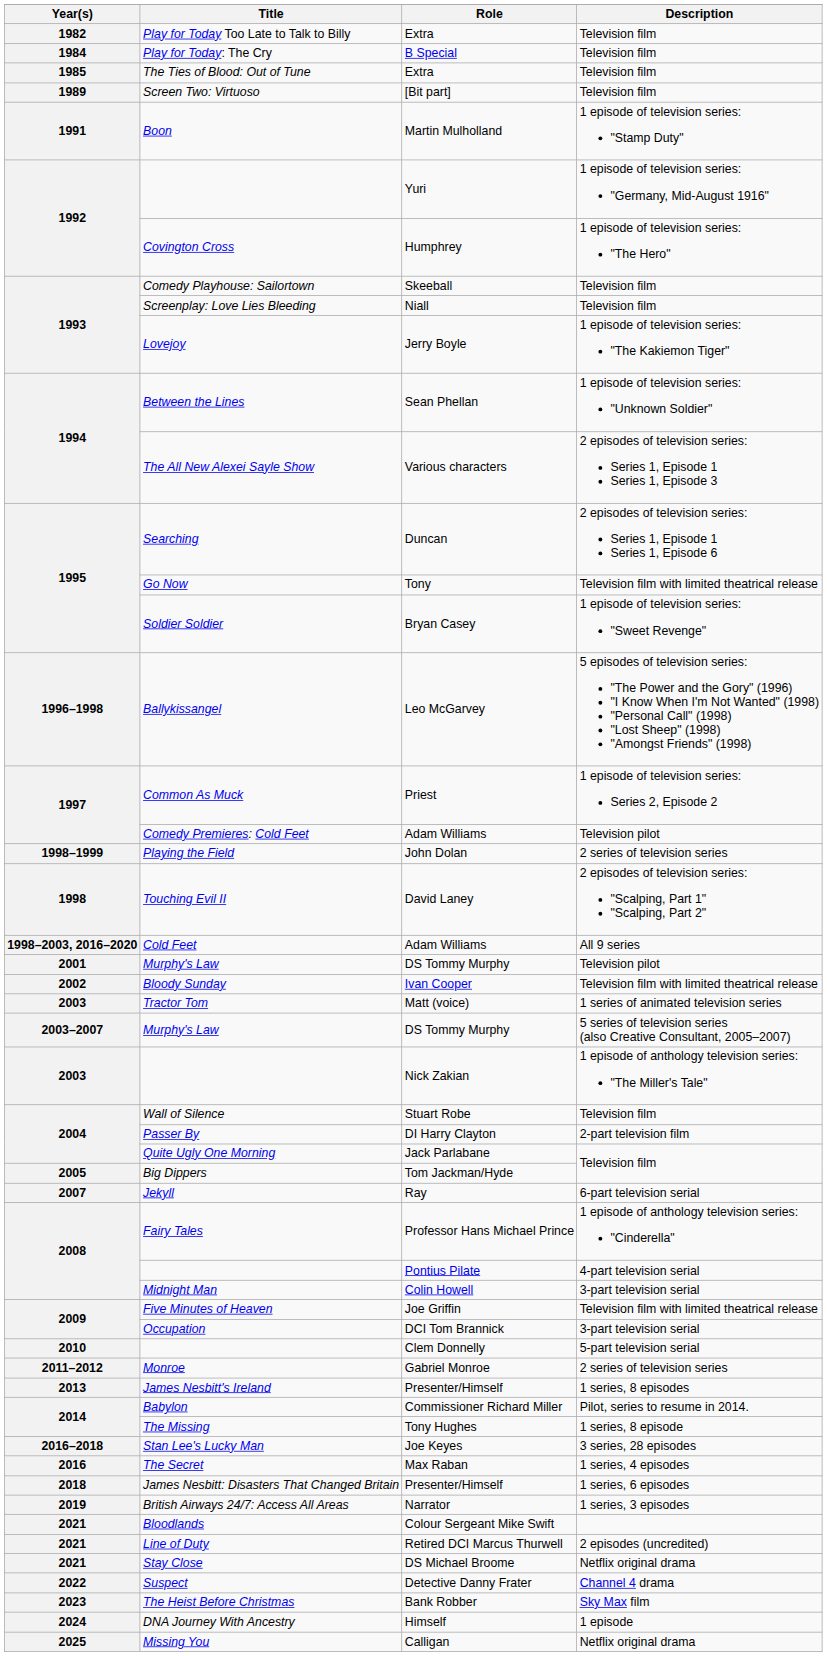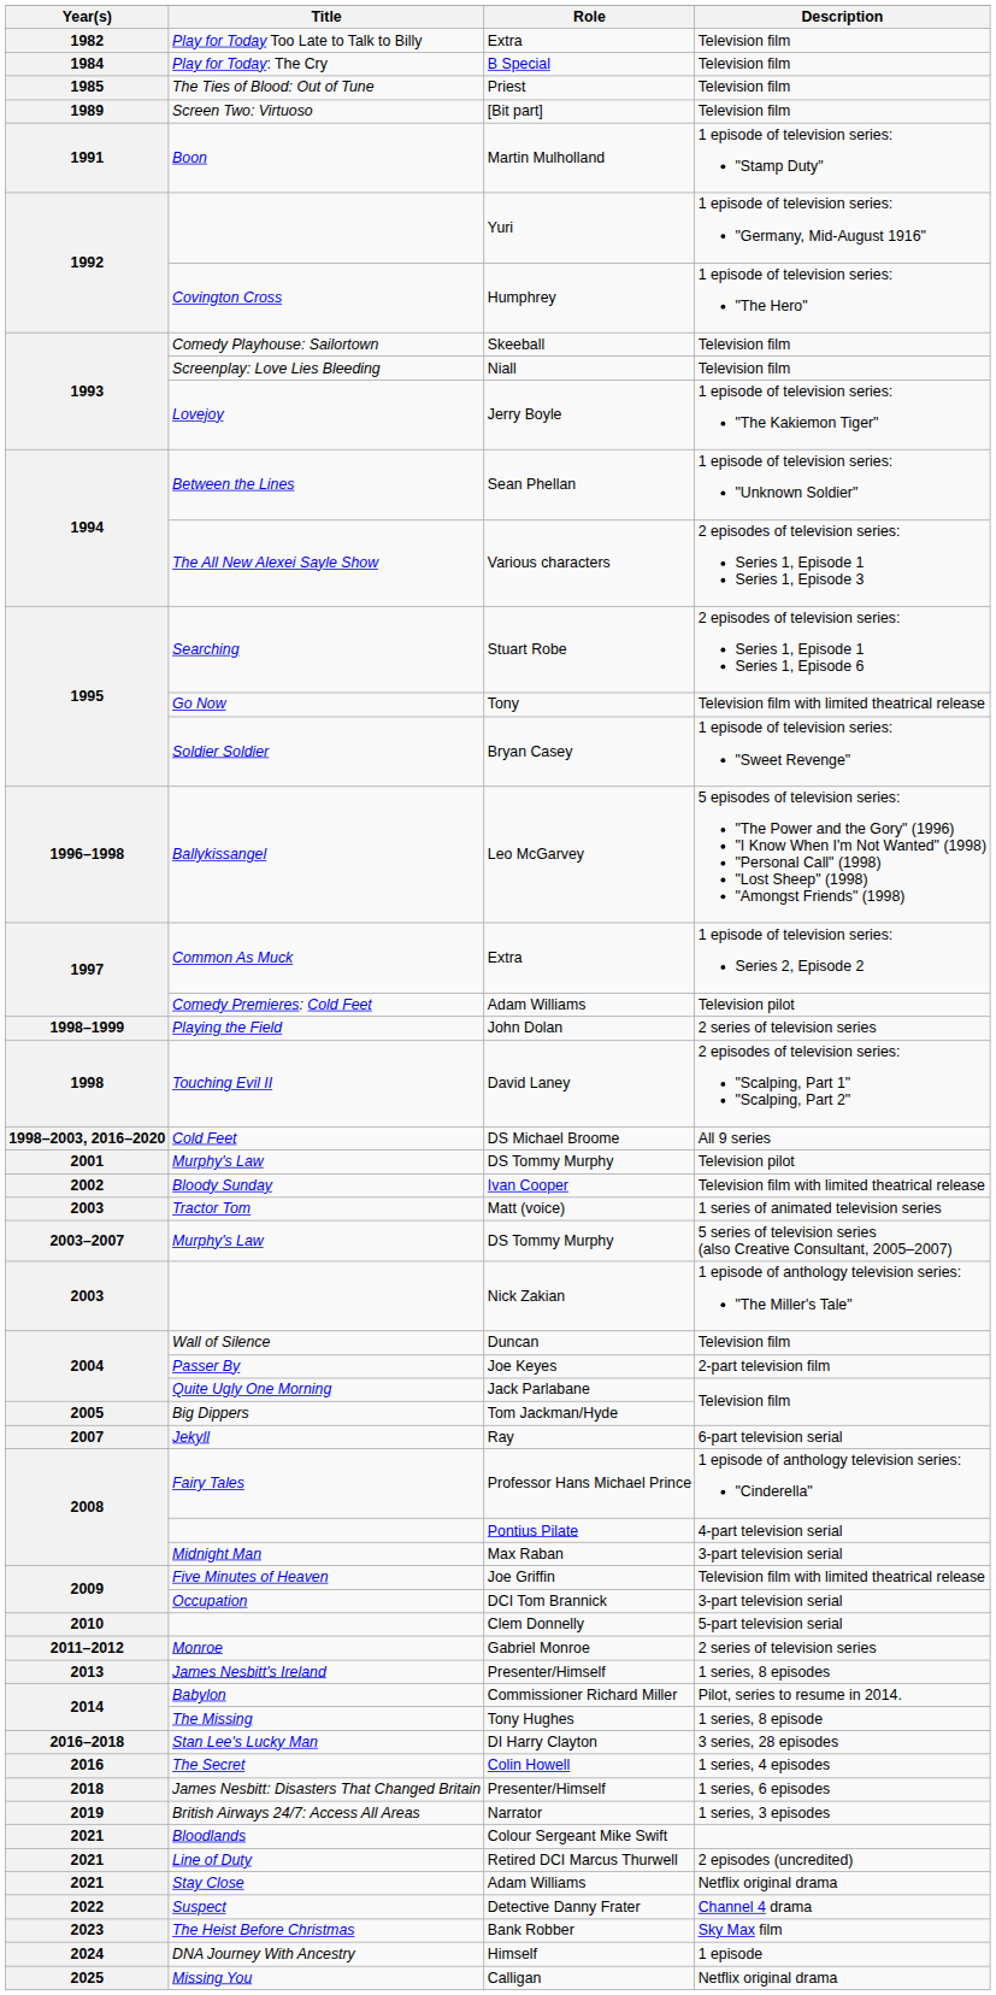The Ties of Blood: Out of Tune | Role: Extra -> Priest
Searching | Role: Duncan -> Stuart Robe
Common As Muck | Role: Priest -> Extra
Cold Feet | Role: Adam Williams -> DS Michael Broome
Wall of Silence | Role: Stuart Robe -> Duncan
Passer By | Role: DI Harry Clayton -> Joe Keyes
Midnight Man | Role: Colin Howell -> Max Raban
Stan Lee's Lucky Man | Role: Joe Keyes -> DI Harry Clayton
The Secret | Role: Max Raban -> Colin Howell
Stay Close | Role: DS Michael Broome -> Adam Williams
